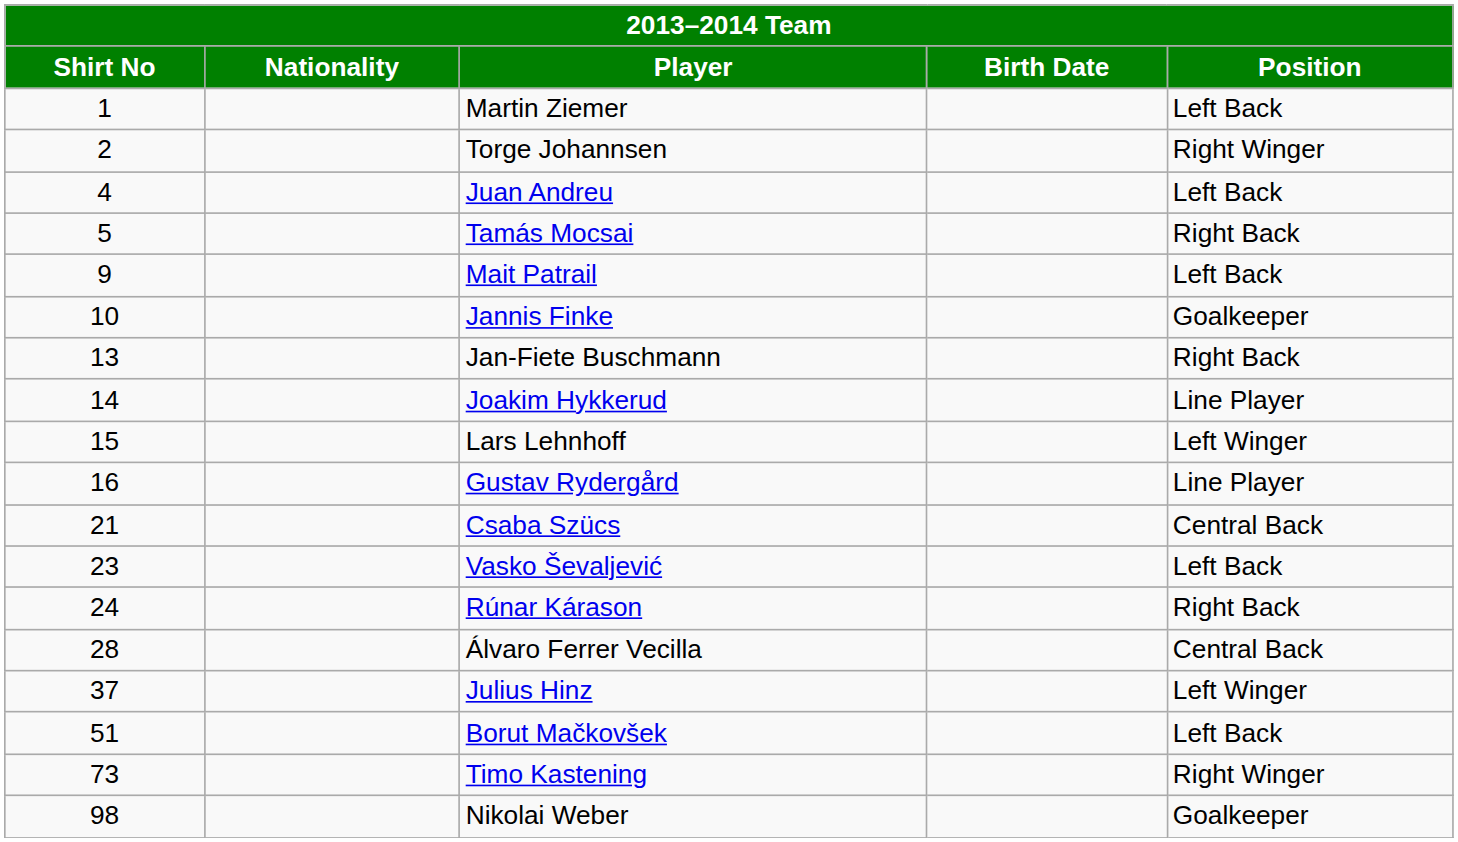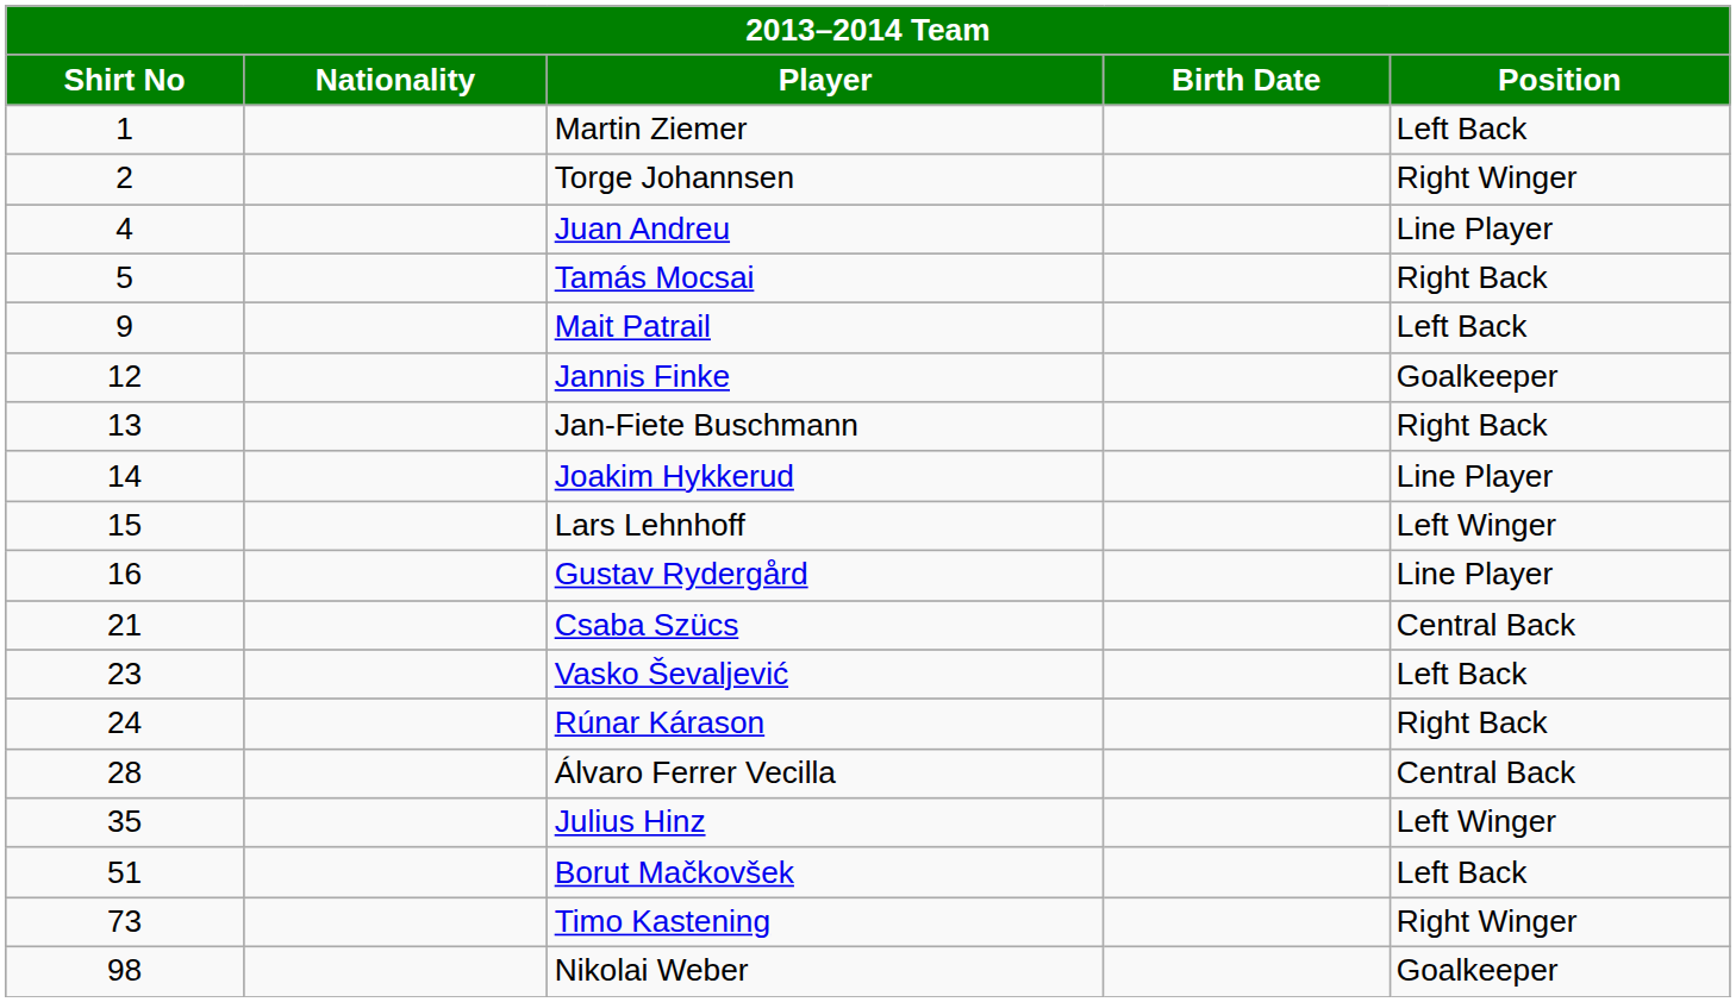Juan Andreu | Position: Left Back -> Line Player
Jannis Finke | Shirt No: 10 -> 12
Julius Hinz | Shirt No: 37 -> 35
